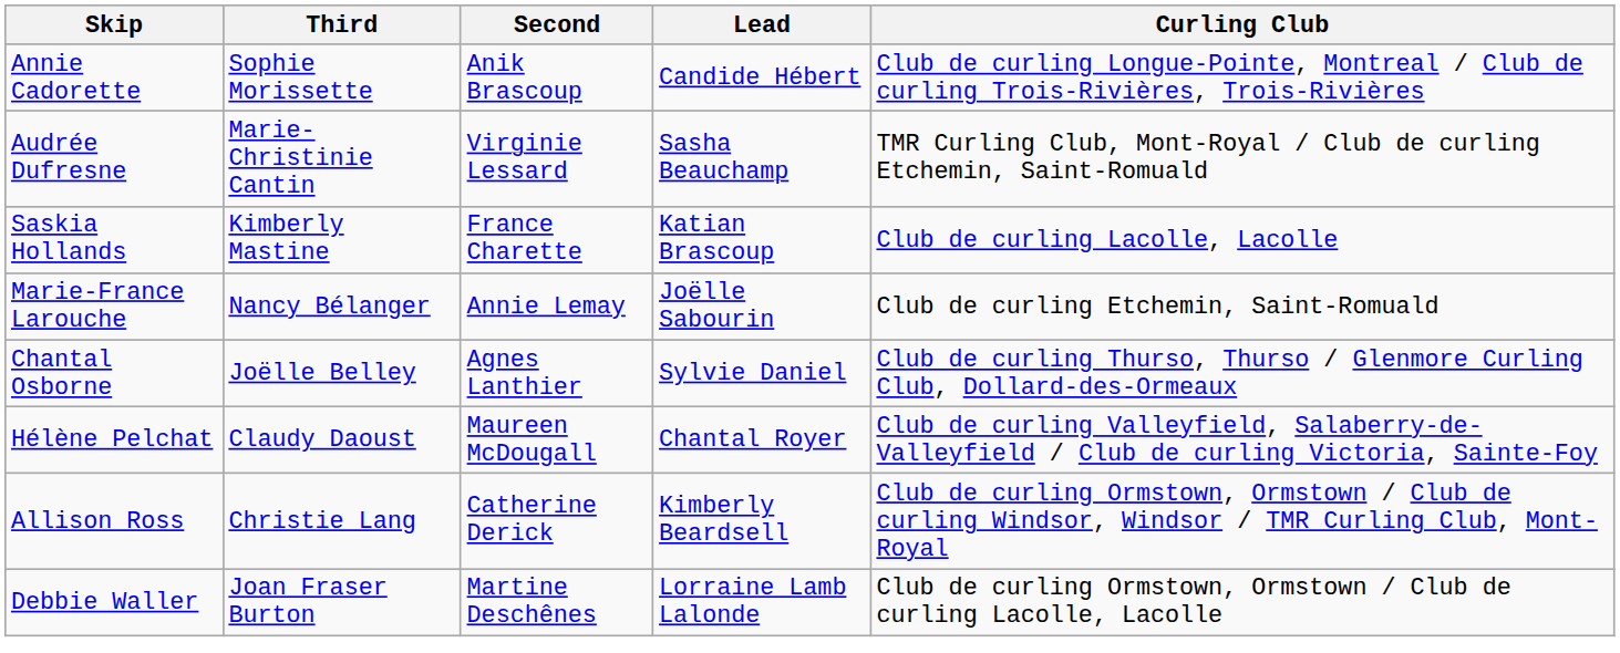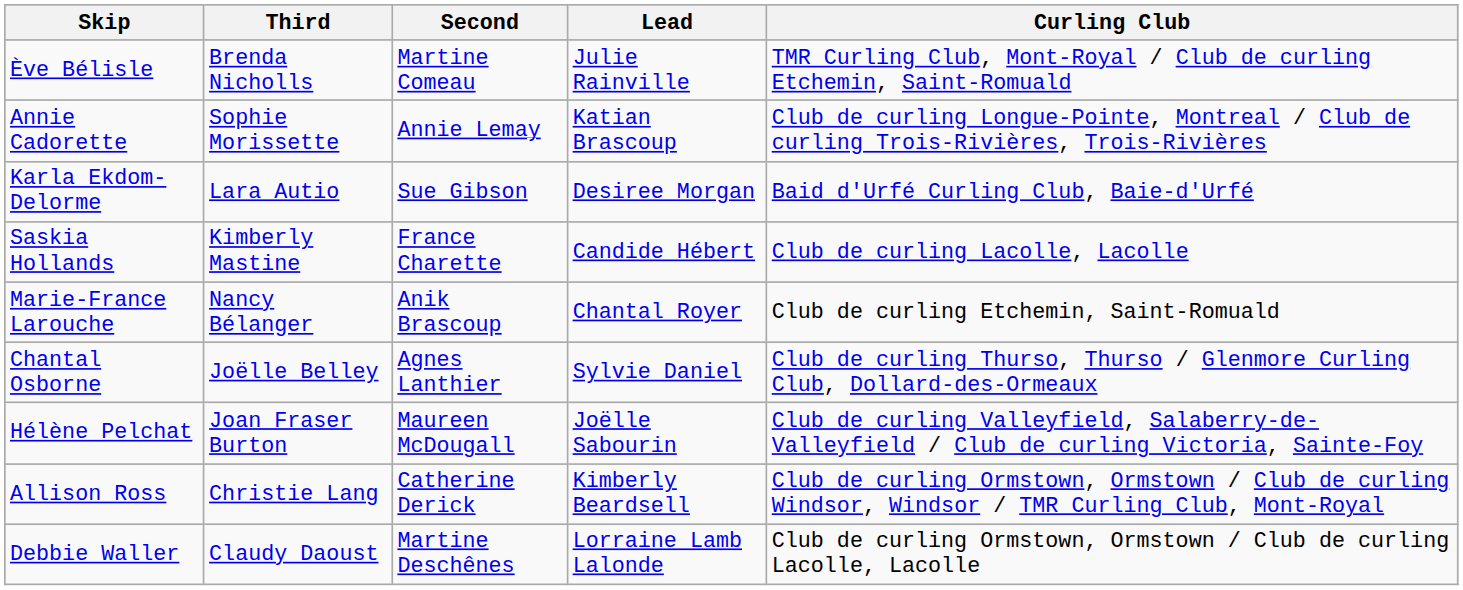+ row: Ève Bélisle | Brenda Nicholls | Martine Comeau | Julie Rainville | TMR Curling Club, Mont-Royal / Club de curling Etchemin, Saint-Romuald
Annie Cadorette | Second: Anik Brascoup -> Annie Lemay
Annie Cadorette | Lead: Candide Hébert -> Katian Brascoup
- row: Audrée Dufresne | Marie-Christinie Cantin | Virginie Lessard | Sasha Beauchamp | TMR Curling Club, Mont-Royal / Club de curling Etchemin, Saint-Romuald
+ row: Karla Ekdom-Delorme | Lara Autio | Sue Gibson | Desiree Morgan | Baid d'Urfé Curling Club, Baie-d'Urfé
Saskia Hollands | Lead: Katian Brascoup -> Candide Hébert
Marie-France Larouche | Second: Annie Lemay -> Anik Brascoup
Marie-France Larouche | Lead: Joëlle Sabourin -> Chantal Royer
Hélène Pelchat | Third: Claudy Daoust -> Joan Fraser Burton
Hélène Pelchat | Lead: Chantal Royer -> Joëlle Sabourin
Debbie Waller | Third: Joan Fraser Burton -> Claudy Daoust
